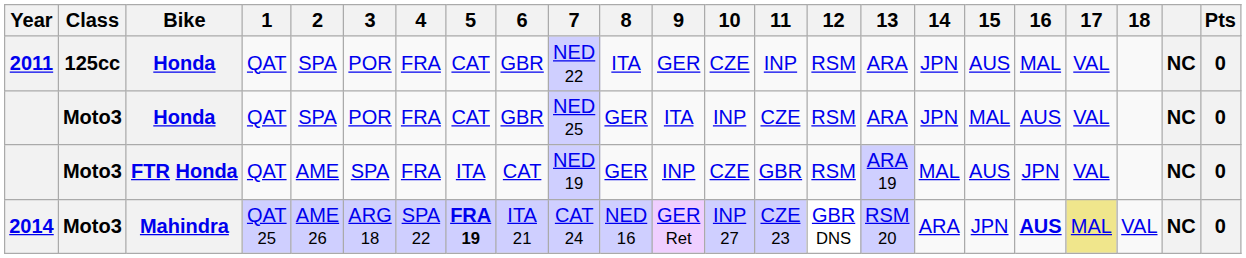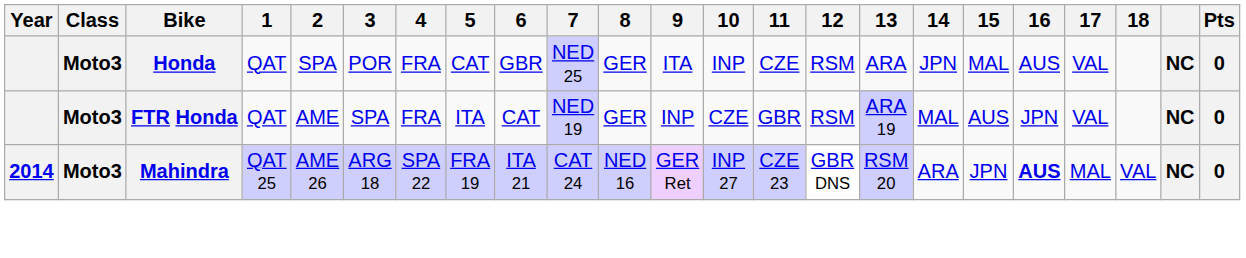- row: 2011 | 125cc | Honda | QAT | SPA | POR | FRA | CAT | GBR | NED 22 | ITA | GER | CZE | INP | RSM | ARA | JPN | AUS | MAL | VAL | NC | 0
2014 | 5: bold -> normal
2014 | 17: khaki background -> no background
